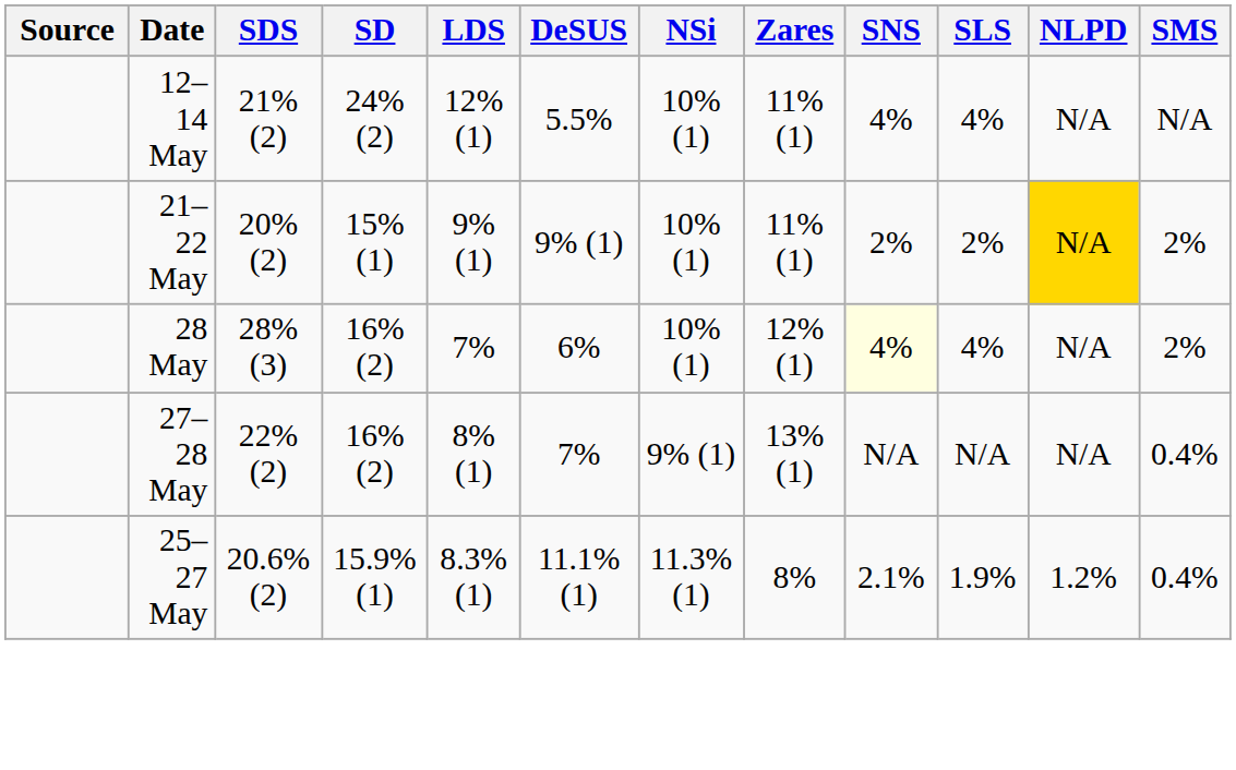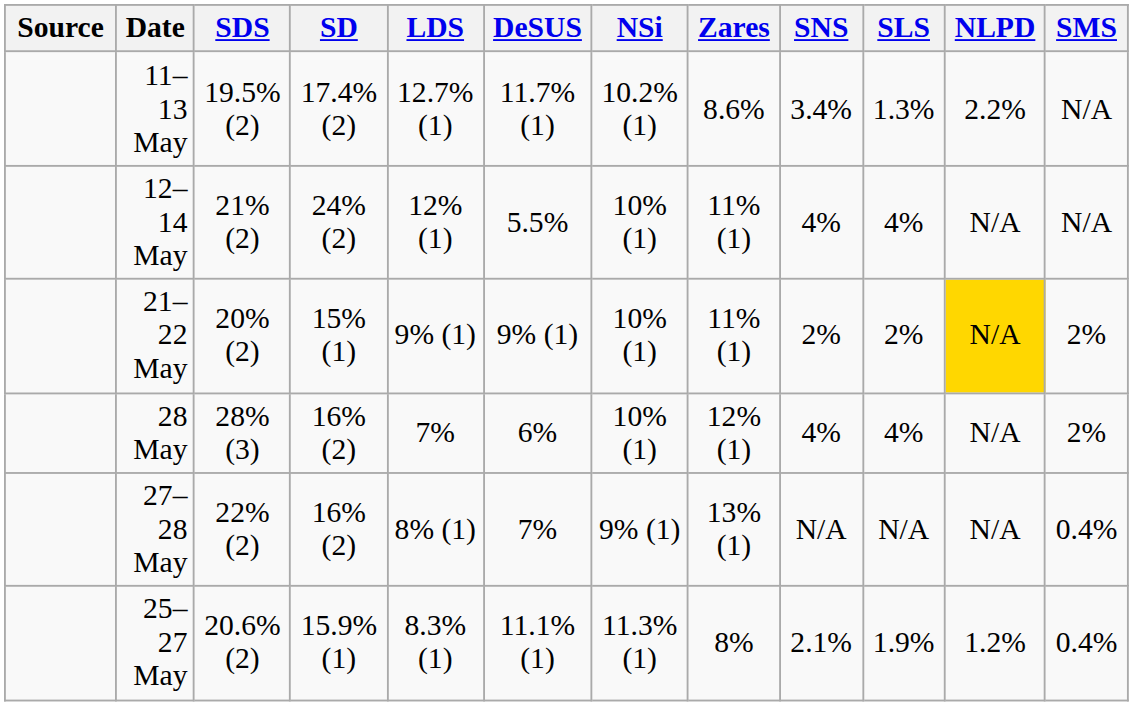+ row: 11–13 May | 19.5% (2) | 17.4% (2) | 12.7% (1) | 11.7% (1) | 10.2% (1) | 8.6% | 3.4% | 1.3% | 2.2% | N/A
28 May | SNS: lightyellow background -> no background
